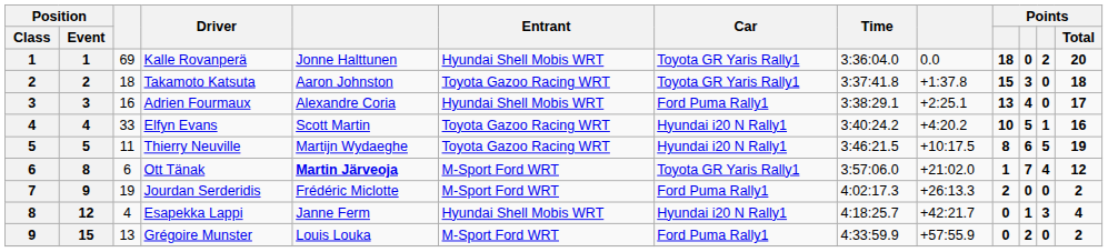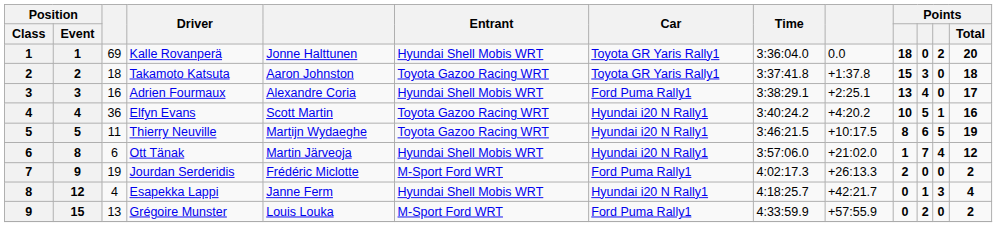Elfyn Evans | column 3: 33 -> 36
Ott Tänak | column 5: bold -> normal
Ott Tänak | Entrant: M-Sport Ford WRT -> Hyundai Shell Mobis WRT
Ott Tänak | Car: Toyota GR Yaris Rally1 -> Hyundai i20 N Rally1
